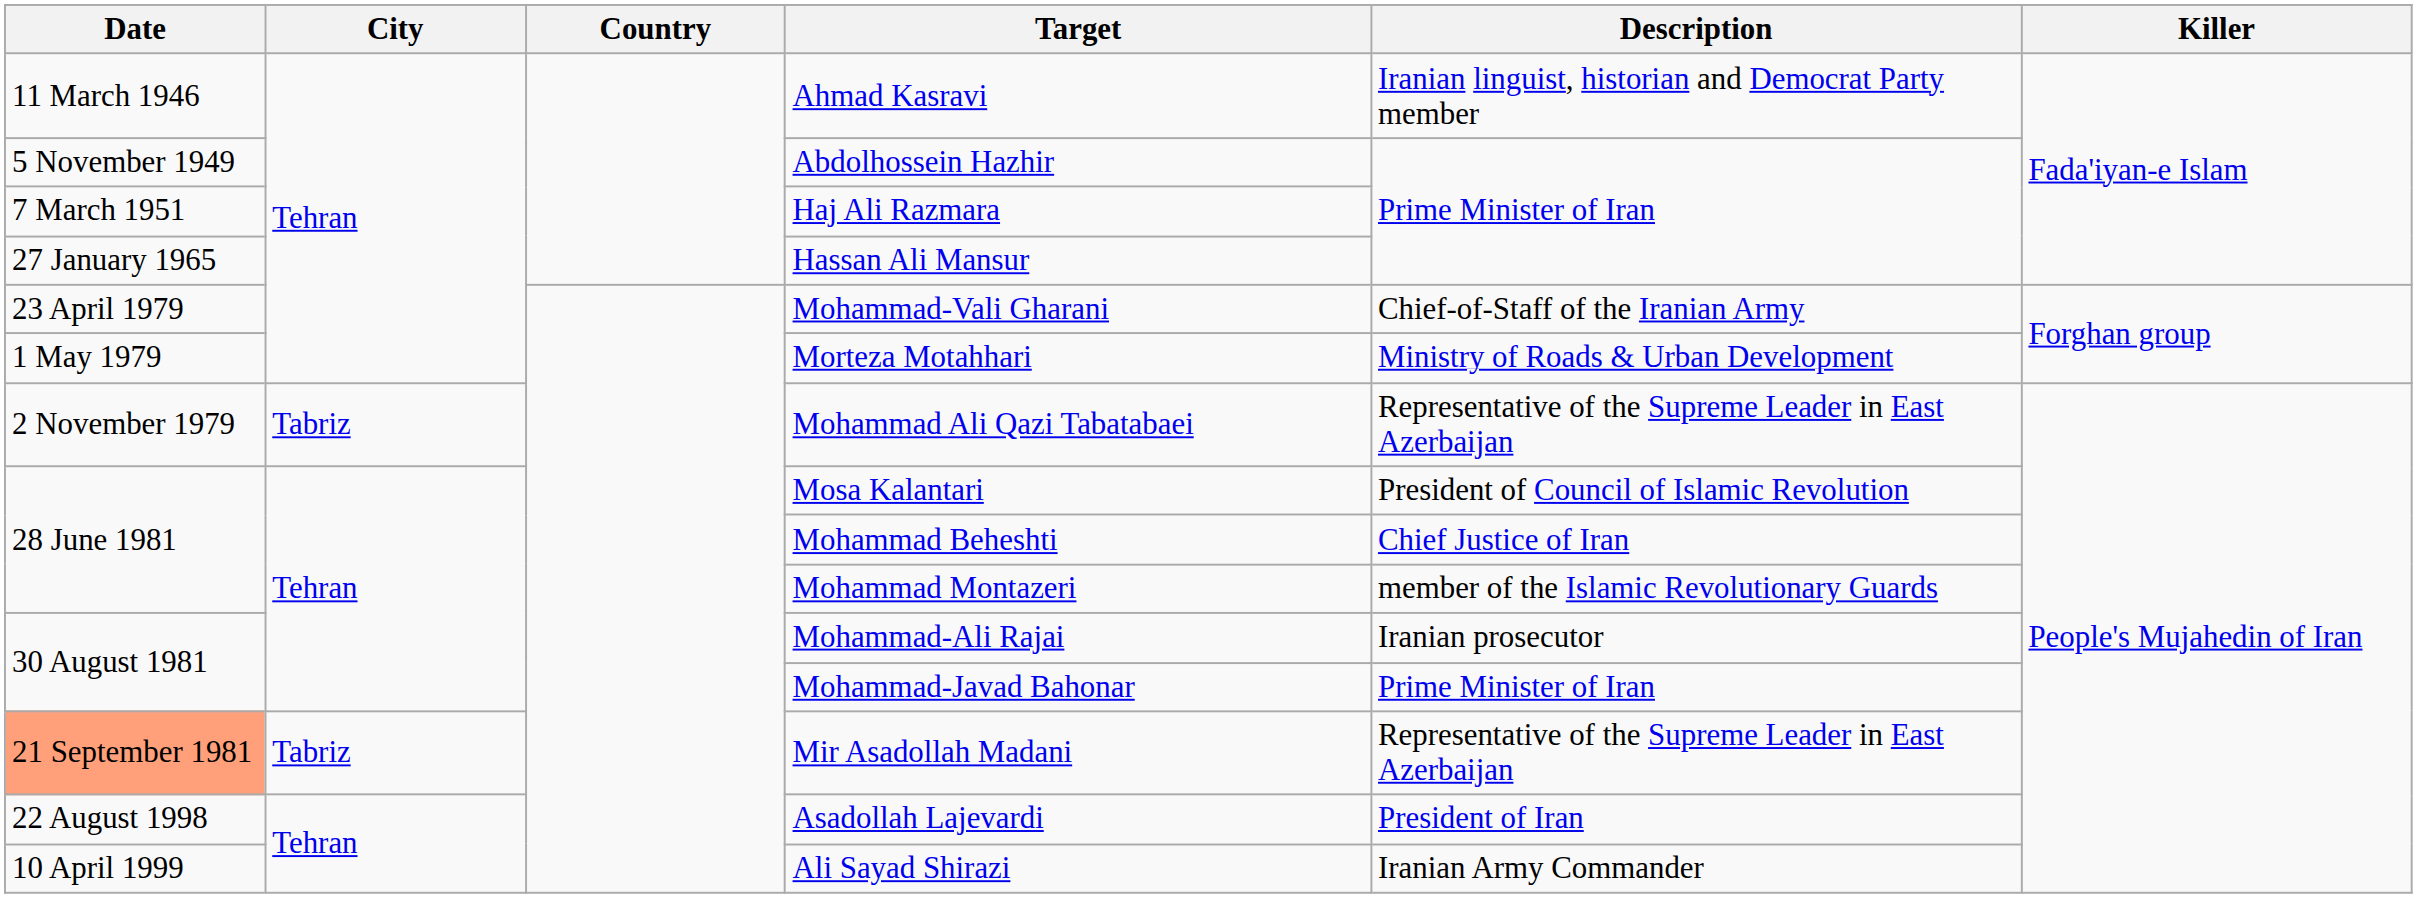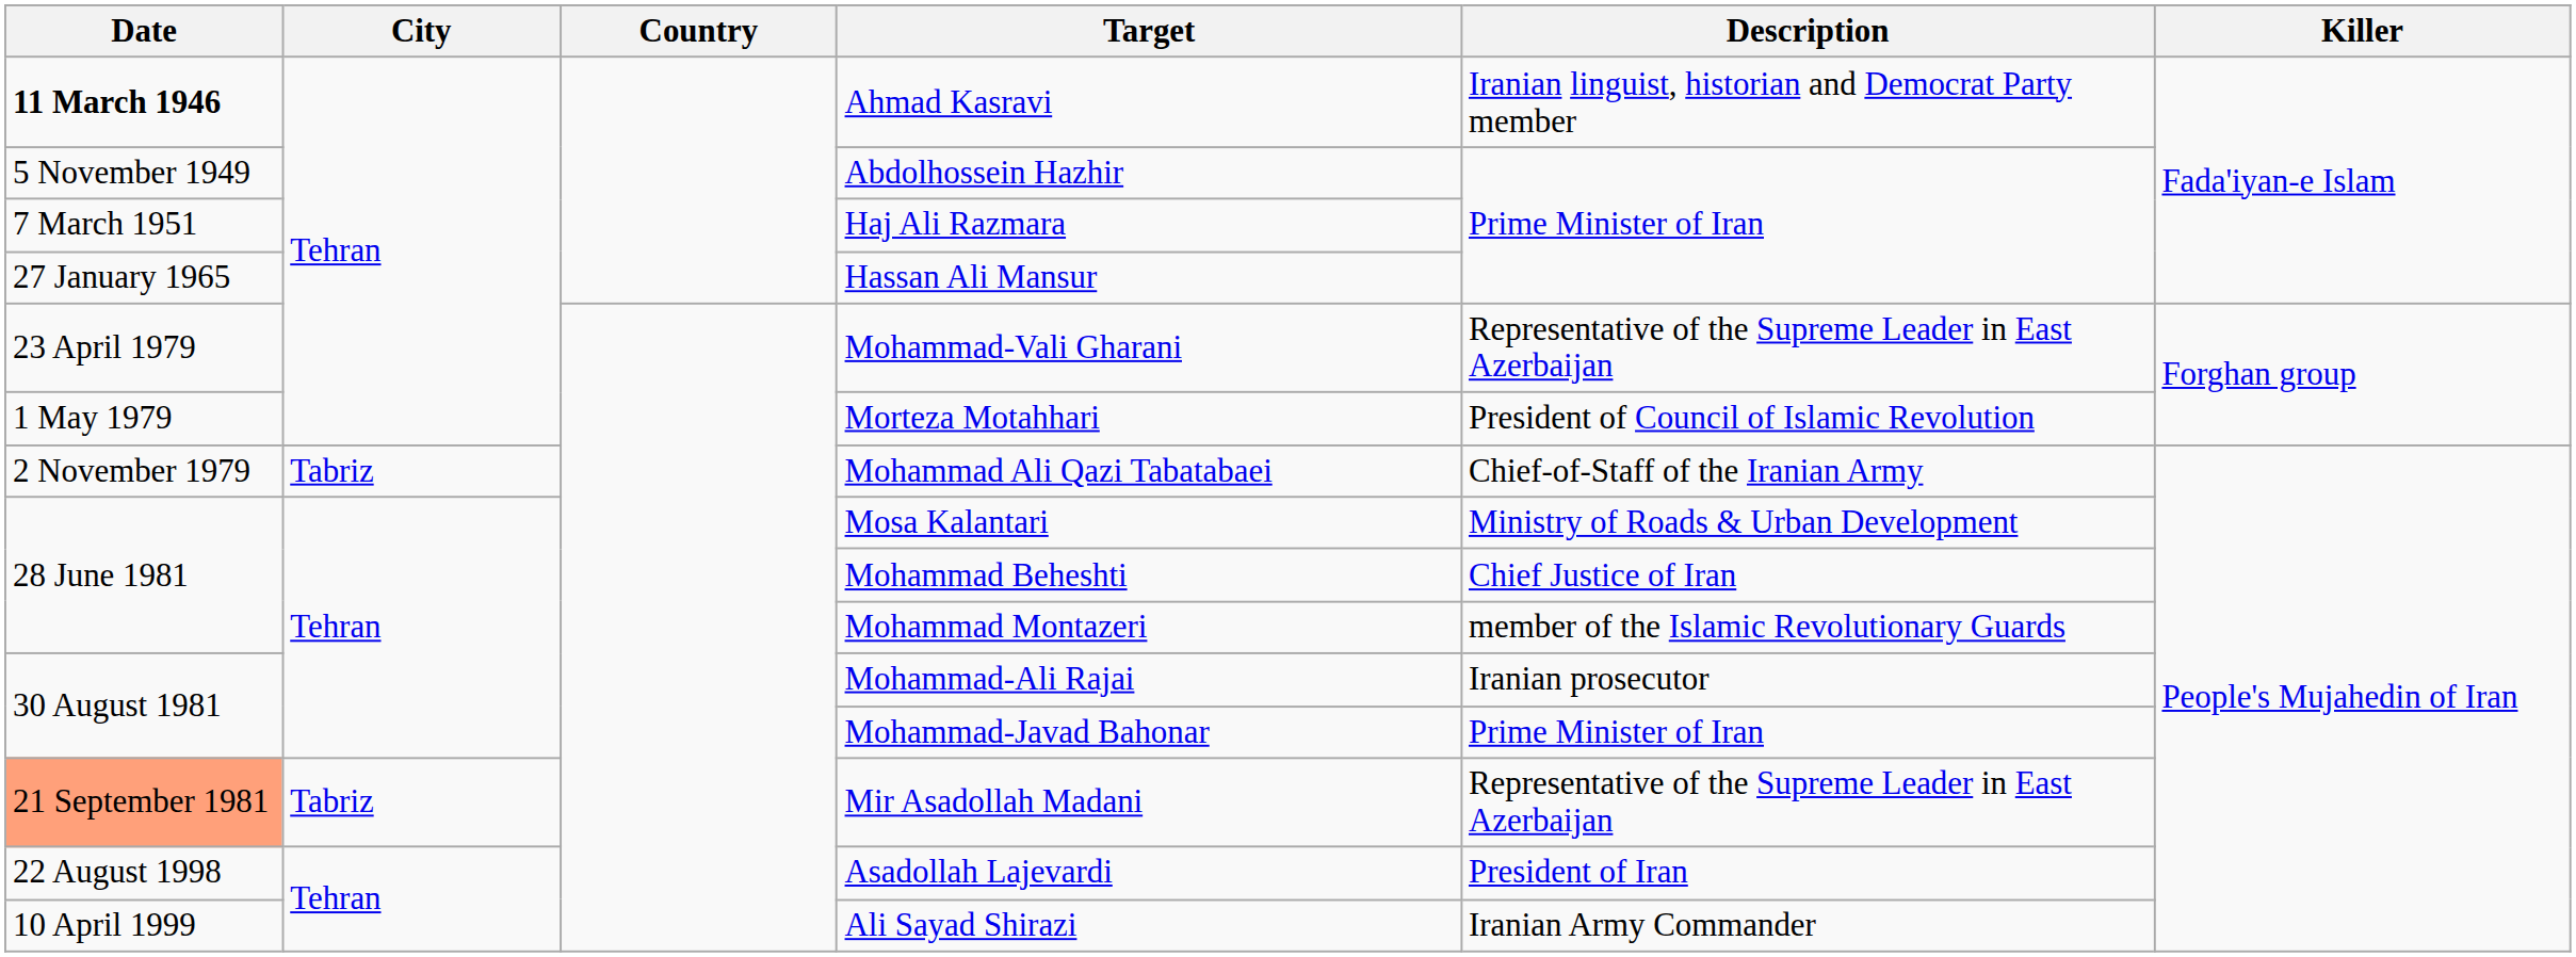Ahmad Kasravi | Date: normal -> bold
Mohammad-Vali Gharani | Description: Chief-of-Staff of the Iranian Army -> Representative of the Supreme Leader in East Azerbaijan
Morteza Motahhari | Description: Ministry of Roads & Urban Development -> President of Council of Islamic Revolution
Mohammad Ali Qazi Tabatabaei | Description: Representative of the Supreme Leader in East Azerbaijan -> Chief-of-Staff of the Iranian Army
Mosa Kalantari | Description: President of Council of Islamic Revolution -> Ministry of Roads & Urban Development
